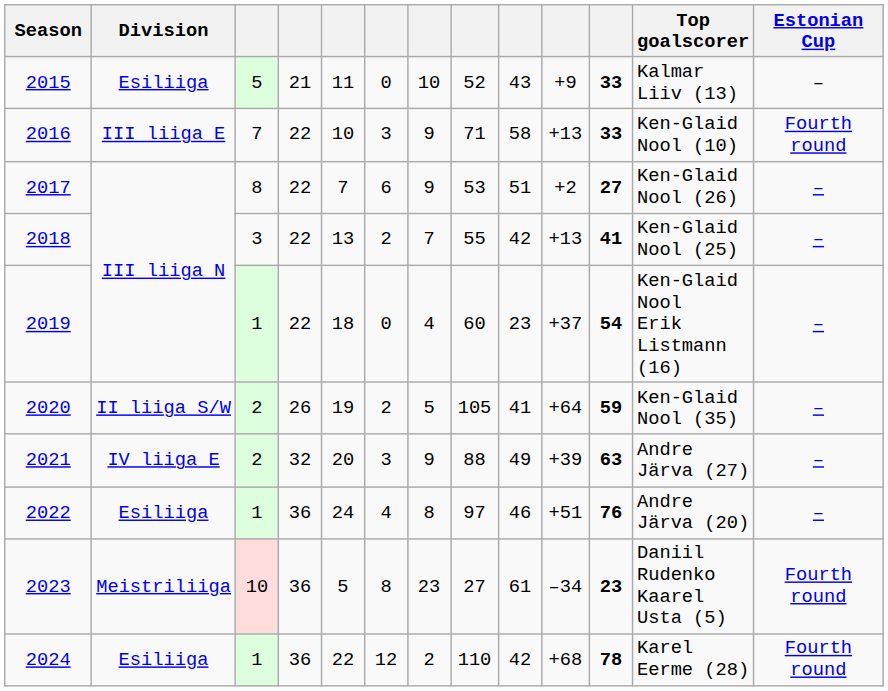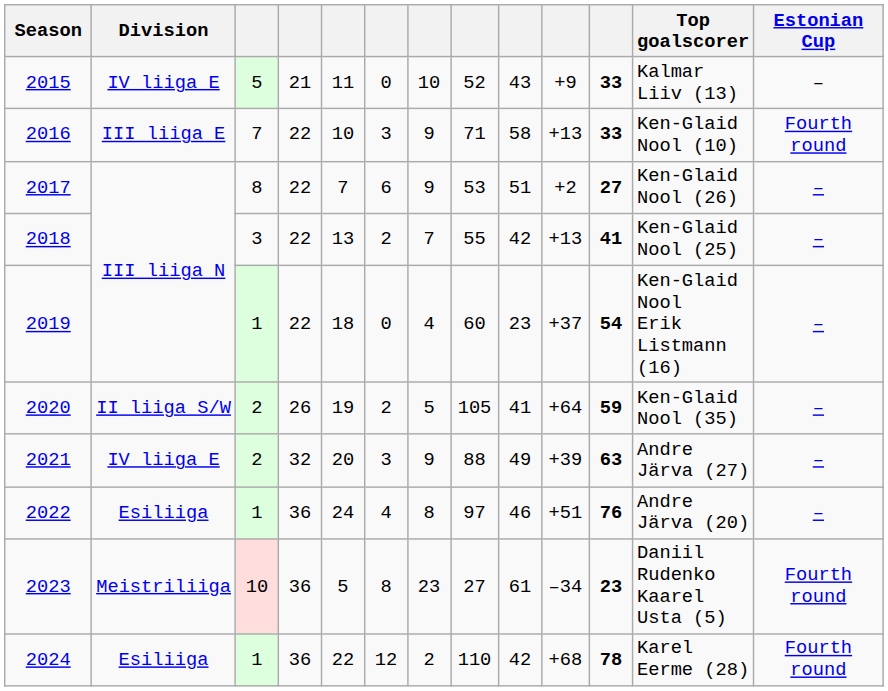2015 | Division: Esiliiga -> IV liiga E
